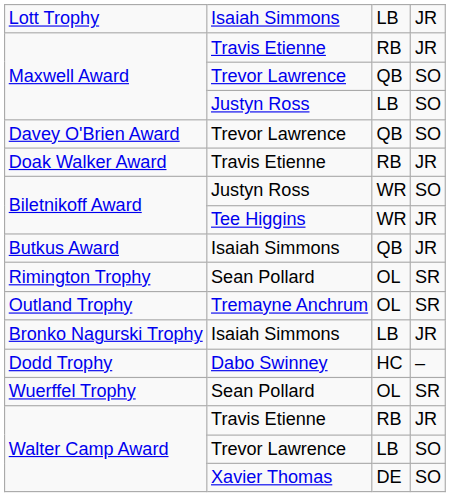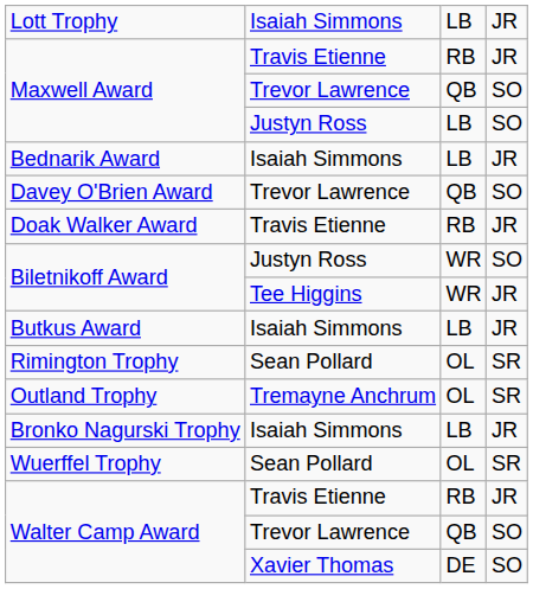+ row: Bednarik Award | Isaiah Simmons | LB | JR
Butkus Award | column 3: QB -> LB
- row: Dodd Trophy | Dabo Swinney | HC | –
Walter Camp Award / Trevor Lawrence | column 3: LB -> QB
